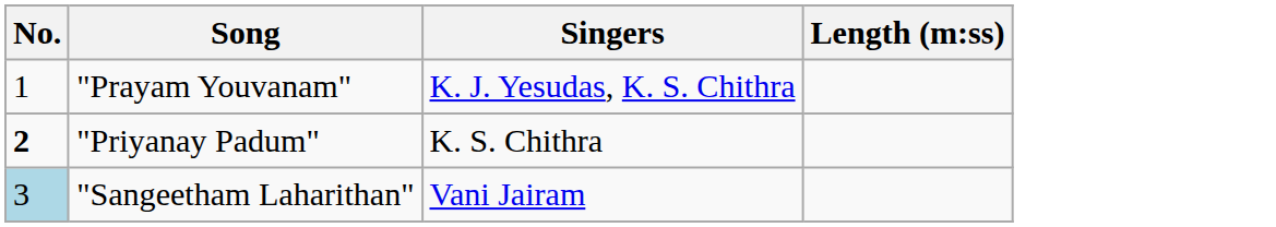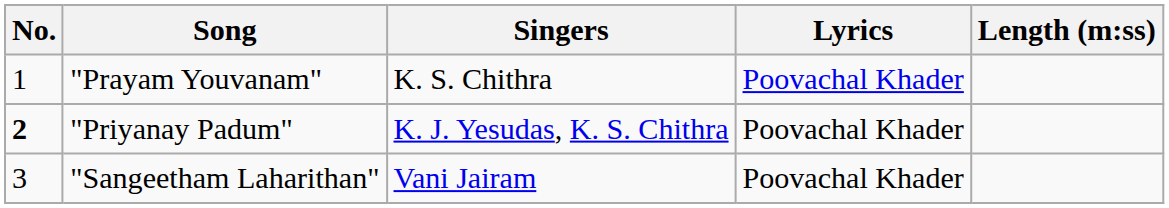+ column: Lyrics | Poovachal Khader | Poovachal Khader | Poovachal Khader
"Prayam Youvanam" | Singers: K. J. Yesudas, K. S. Chithra -> K. S. Chithra
"Priyanay Padum" | Singers: K. S. Chithra -> K. J. Yesudas, K. S. Chithra
"Sangeetham Laharithan" | No.: lightblue background -> no background
